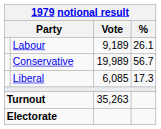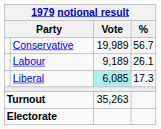rows swapped: Conservative <-> Labour
Liberal | Vote: no background -> paleturquoise background
